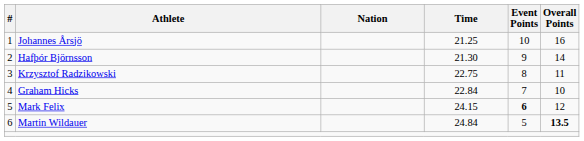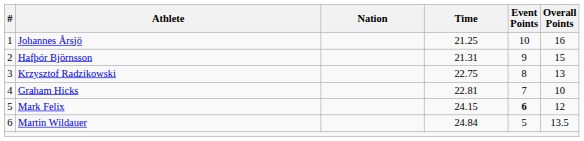Hafþór Björnsson | Time: 21.30 -> 21.31
Hafþór Björnsson | Overall Points: 14 -> 15
Krzysztof Radzikowski | Overall Points: 11 -> 13
Graham Hicks | Time: 22.84 -> 22.81
Martin Wildauer | Overall Points: bold -> normal
